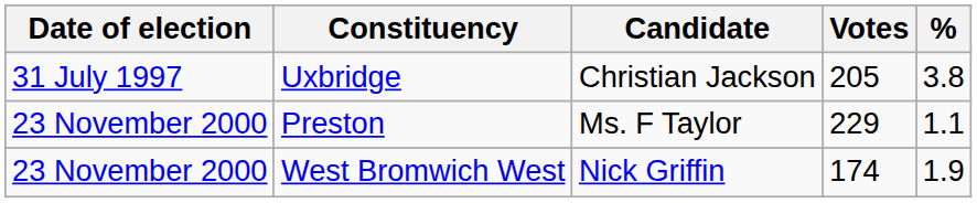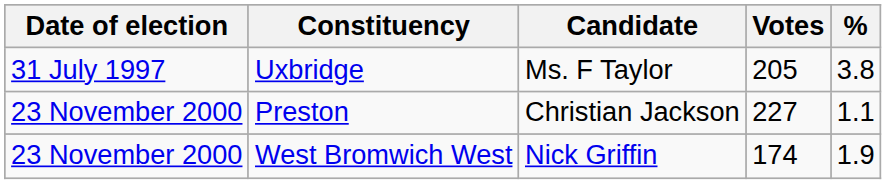Uxbridge | Candidate: Christian Jackson -> Ms. F Taylor
Preston | Candidate: Ms. F Taylor -> Christian Jackson
Preston | Votes: 229 -> 227
